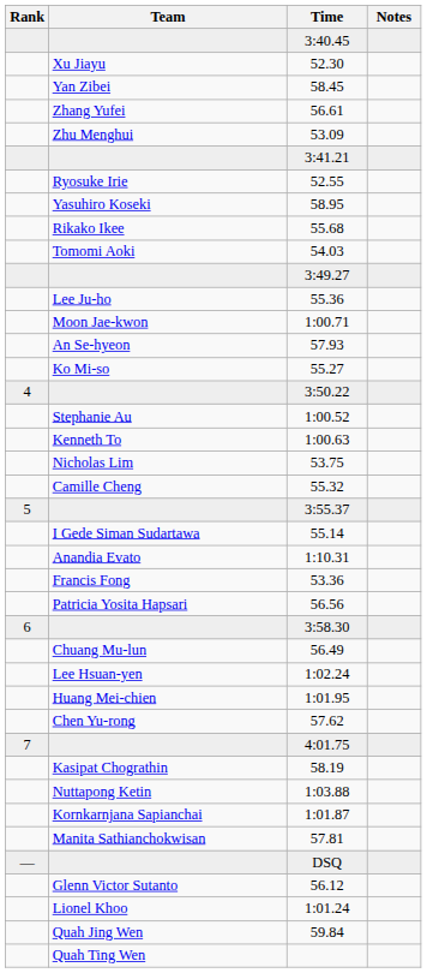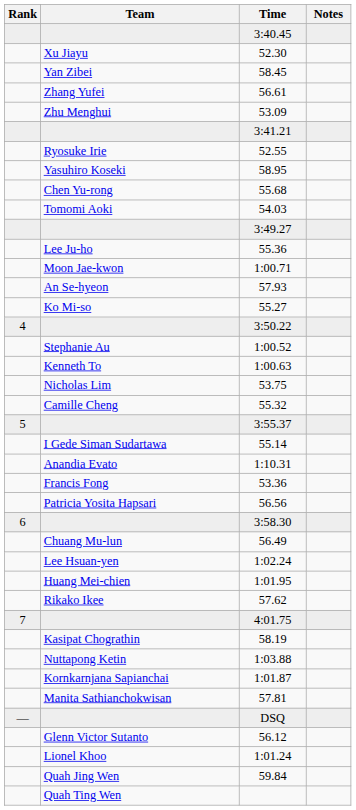55.68 | Team: Rikako Ikee -> Chen Yu-rong
57.62 | Team: Chen Yu-rong -> Rikako Ikee
